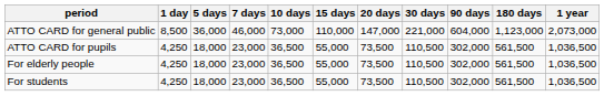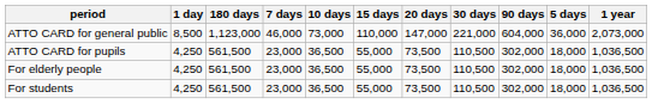columns swapped: 5 days <-> 180 days
